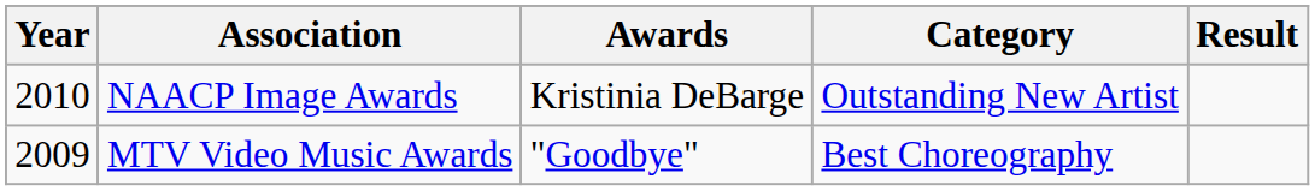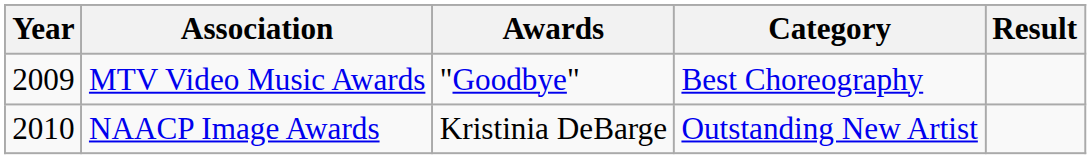rows swapped: MTV Video Music Awards <-> NAACP Image Awards
